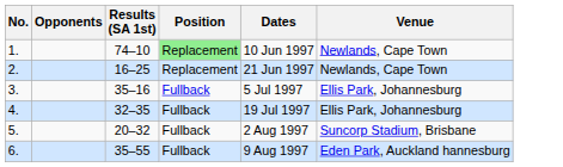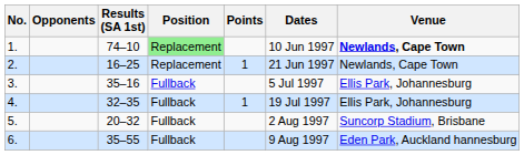+ column: Points | 1 | 1
1. | Venue: normal -> bold
